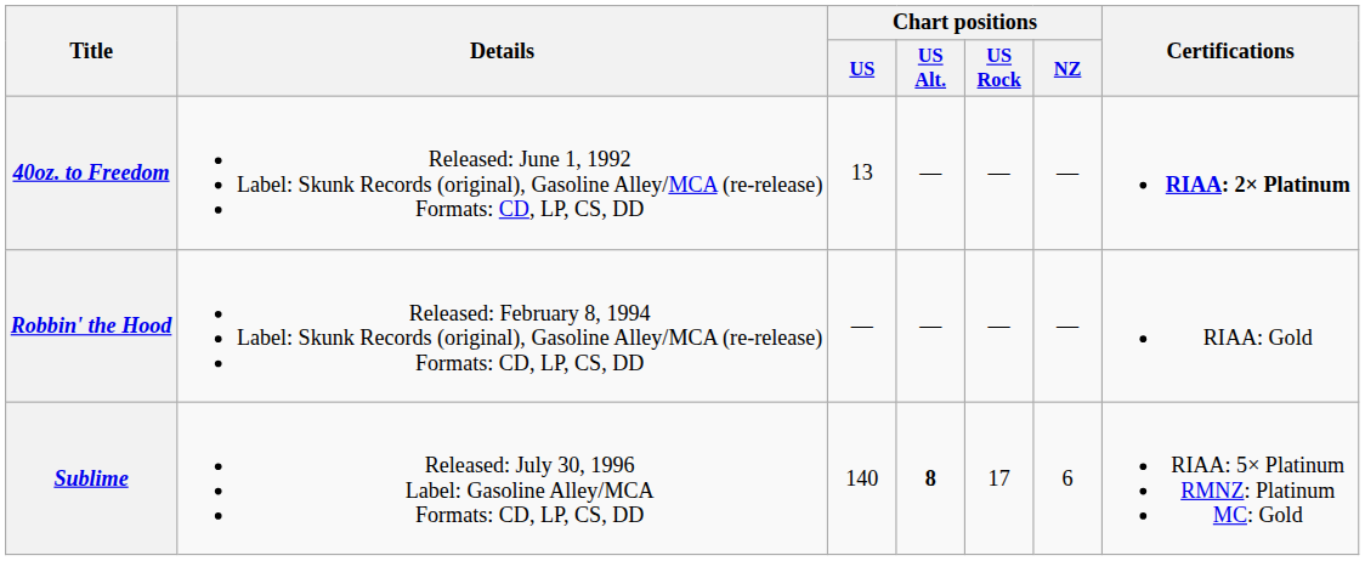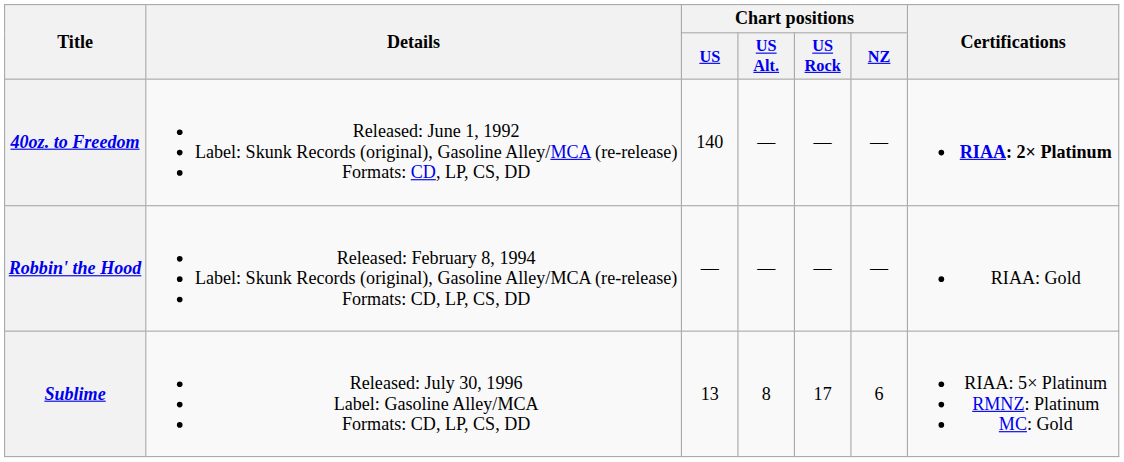40oz. to Freedom | Chart positions / US: 13 -> 140
Sublime | Chart positions / US: 140 -> 13
Sublime | Chart positions / US Alt.: bold -> normal
